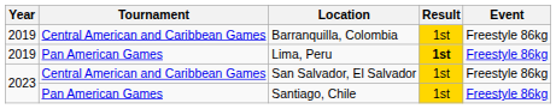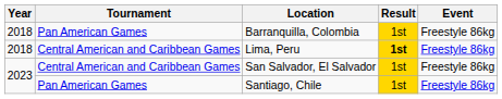Barranquilla, Colombia | Year: 2019 -> 2018
Barranquilla, Colombia | Tournament: Central American and Caribbean Games -> Pan American Games
Lima, Peru | Year: 2019 -> 2018
Lima, Peru | Tournament: Pan American Games -> Central American and Caribbean Games
